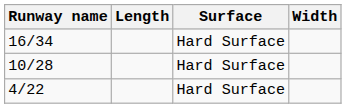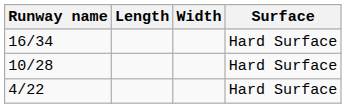columns swapped: Width <-> Surface
